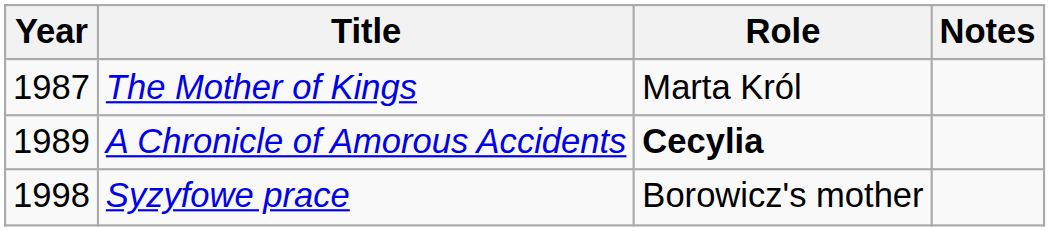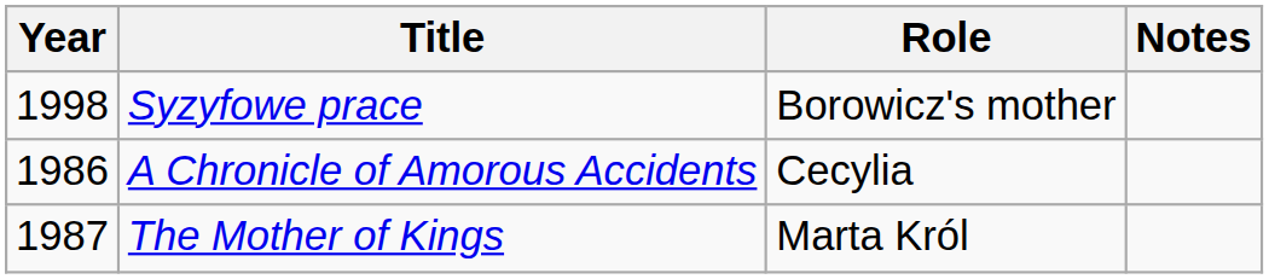rows swapped: The Mother of Kings <-> Syzyfowe prace
A Chronicle of Amorous Accidents | Year: 1989 -> 1986
A Chronicle of Amorous Accidents | Role: bold -> normal
